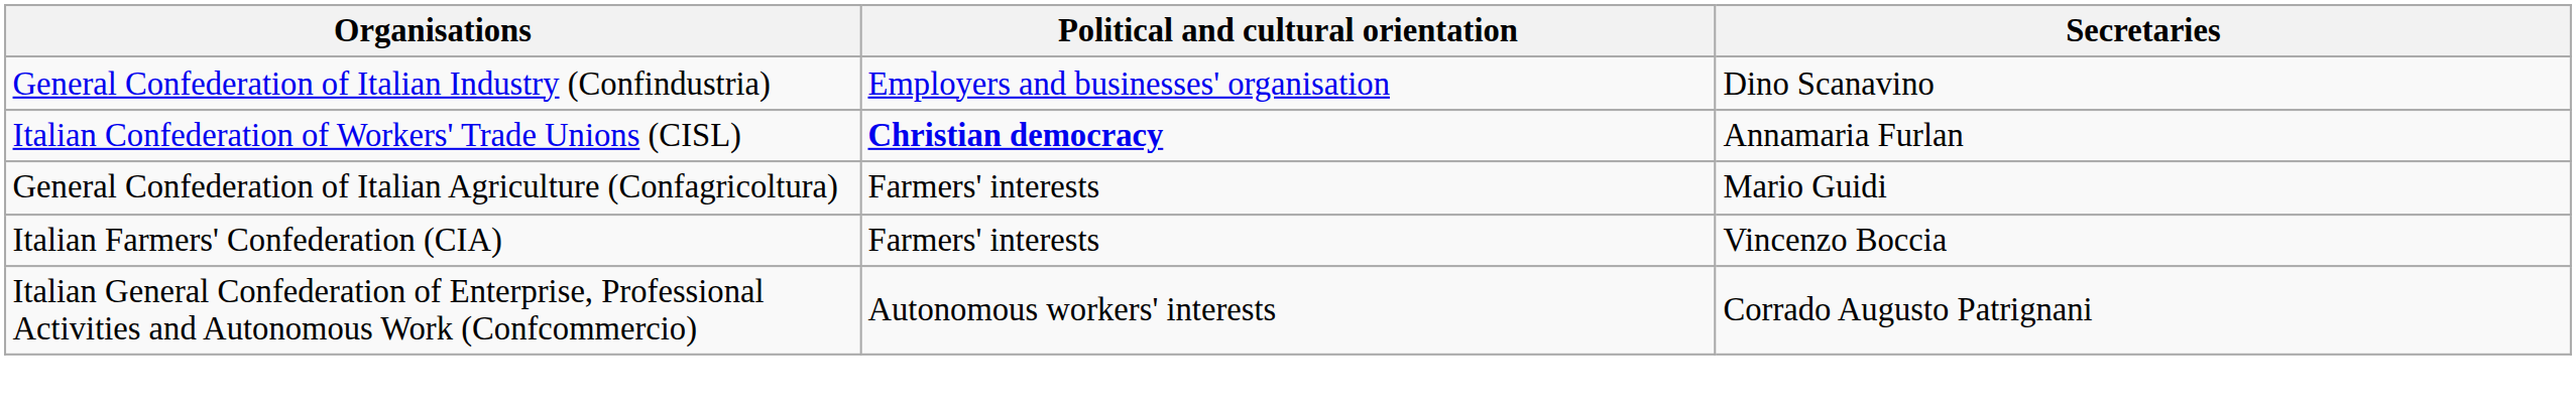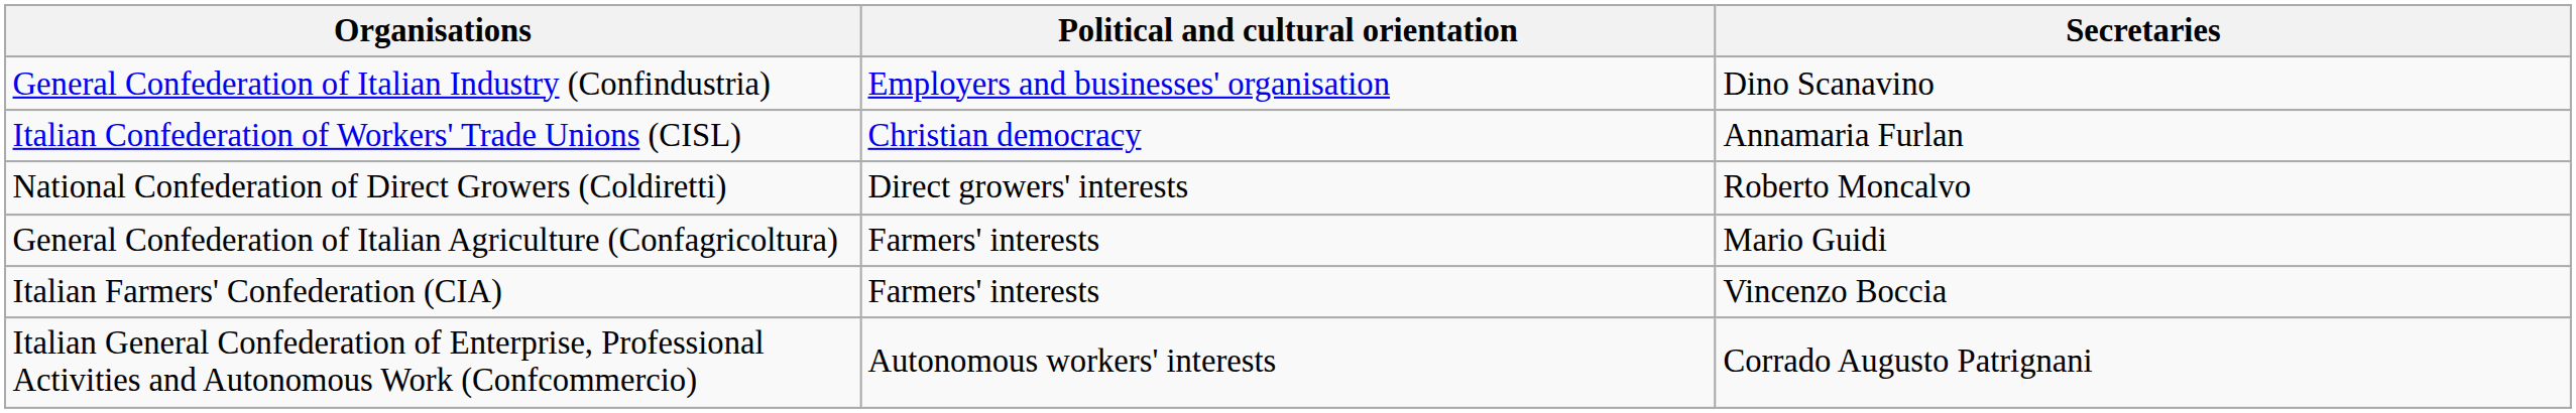Italian Confederation of Workers' Trade Unions (CISL) | Political and cultural orientation: bold -> normal
+ row: National Confederation of Direct Growers (Coldiretti) | Direct growers' interests | Roberto Moncalvo
